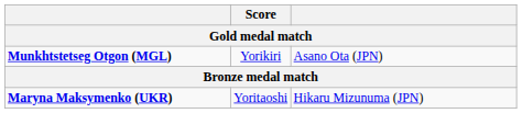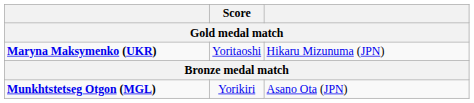rows swapped: Munkhtstetseg Otgon (MGL) <-> Maryna Maksymenko (UKR)
